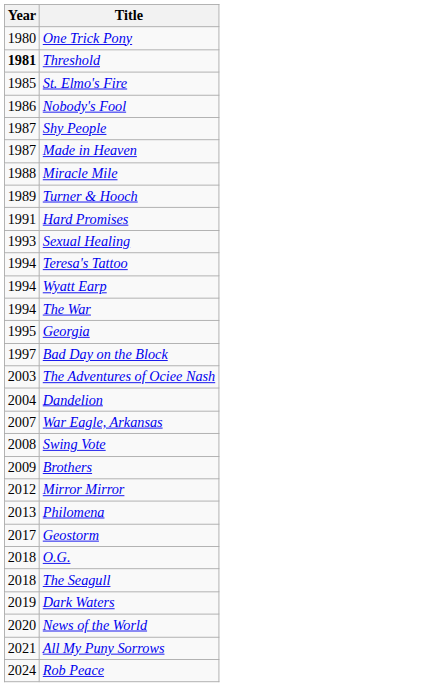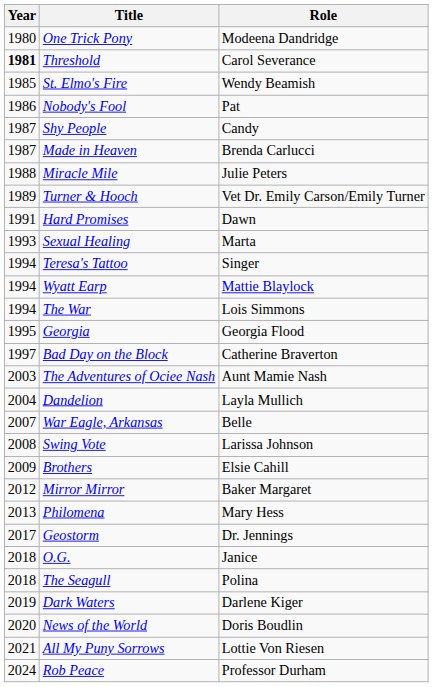+ column: Role | Modeena Dandridge | Carol Severance | Wendy Beamish | Pat | Candy | Brenda Carlucci | Julie Peters | Vet Dr. Emily Carson/Emily Turner | Dawn | Marta | Singer | Mattie Blaylock | Lois Simmons | Georgia Flood | Catherine Braverton | Aunt Mamie Nash | Layla Mullich | Belle | Larissa Johnson | Elsie Cahill | Baker Margaret | Mary Hess | Dr. Jennings | Janice | Polina | Darlene Kiger | Doris Boudlin | Lottie Von Riesen | Professor Durham
